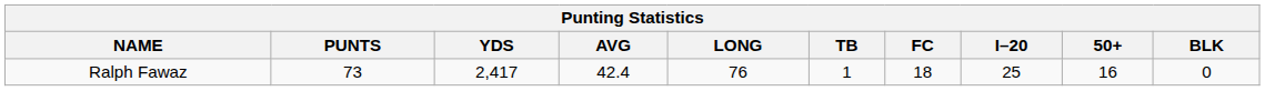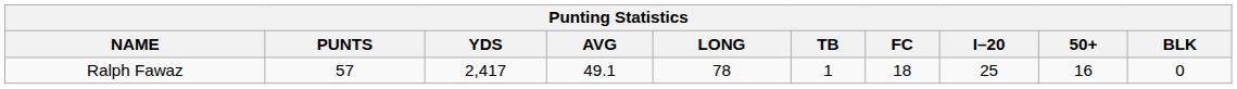Ralph Fawaz | PUNTS: 73 -> 57
Ralph Fawaz | AVG: 42.4 -> 49.1
Ralph Fawaz | LONG: 76 -> 78
